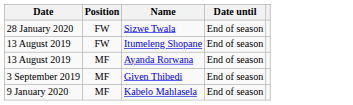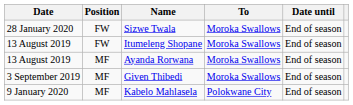+ column: To | Moroka Swallows | Moroka Swallows | Moroka Swallows | Moroka Swallows | Polokwane City
